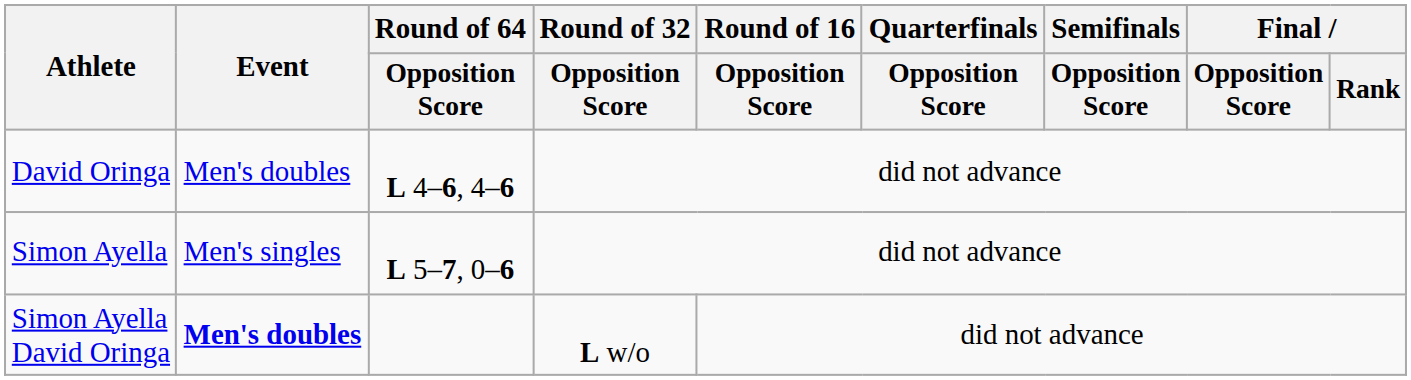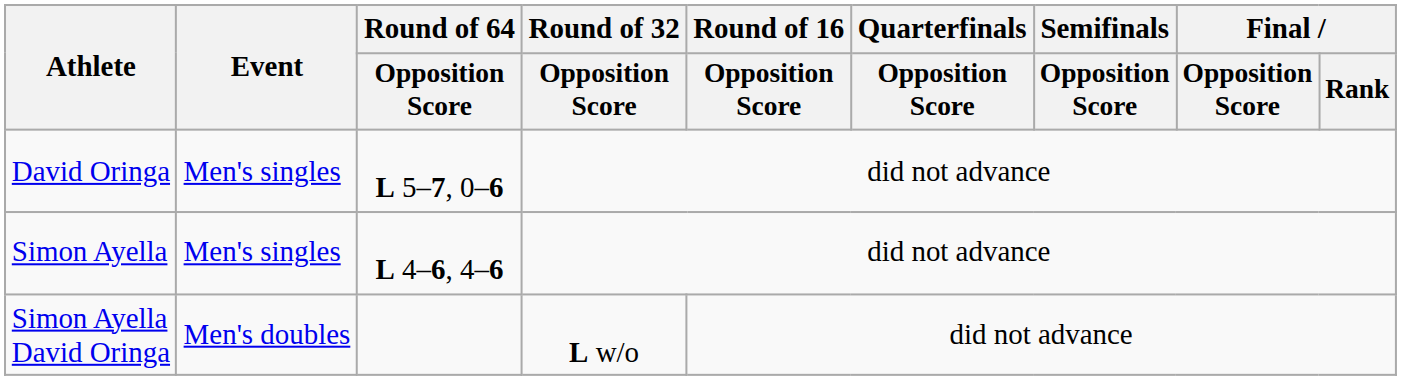David Oringa | Event: Men's doubles -> Men's singles
David Oringa | Round of 64 / Opposition Score: L 4–6, 4–6 -> L 5–7, 0–6
Simon Ayella | Round of 64 / Opposition Score: L 5–7, 0–6 -> L 4–6, 4–6
Simon Ayella David Oringa | Event: bold -> normal
